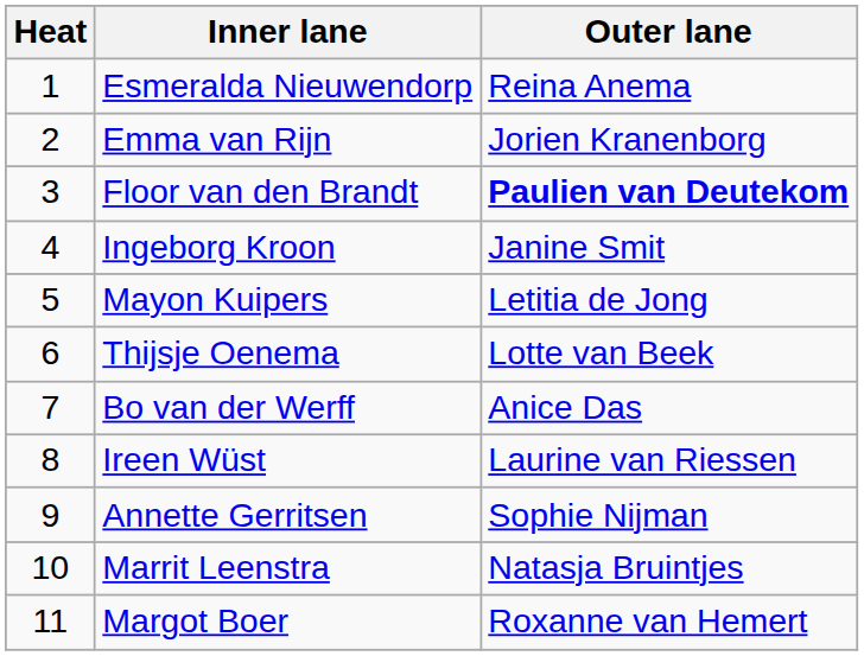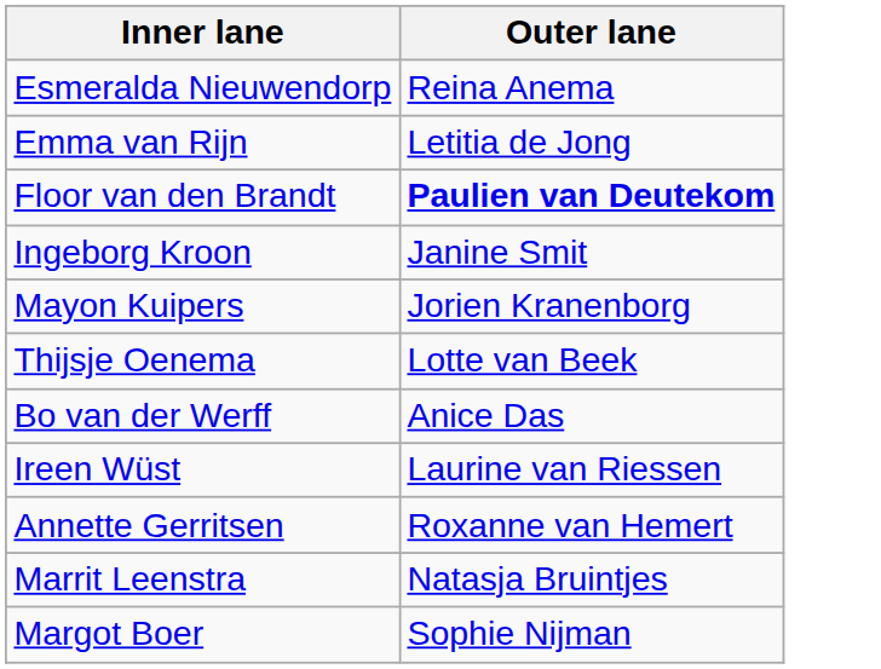- column: Heat | 1 | 2 | 3 | 4 | 5 | 6 | 7 | 8 | 9 | 10 | 11
Emma van Rijn | Outer lane: Jorien Kranenborg -> Letitia de Jong
Mayon Kuipers | Outer lane: Letitia de Jong -> Jorien Kranenborg
Annette Gerritsen | Outer lane: Sophie Nijman -> Roxanne van Hemert
Margot Boer | Outer lane: Roxanne van Hemert -> Sophie Nijman
